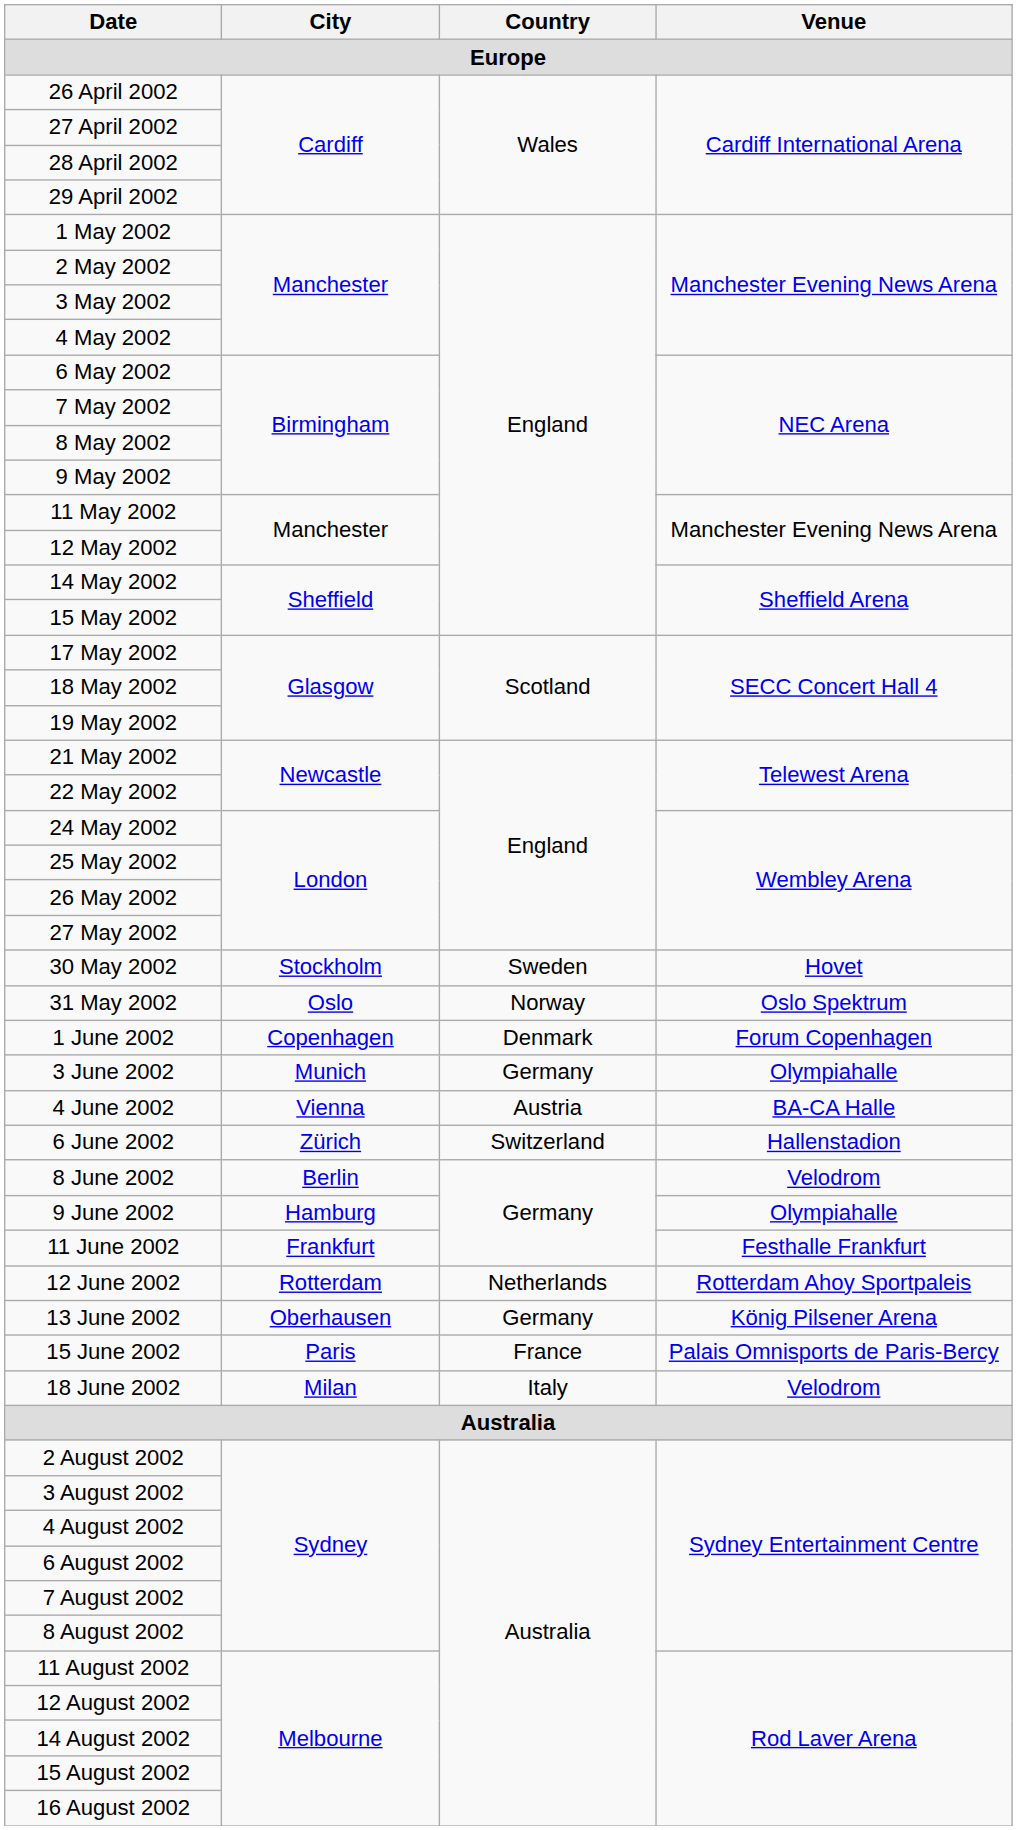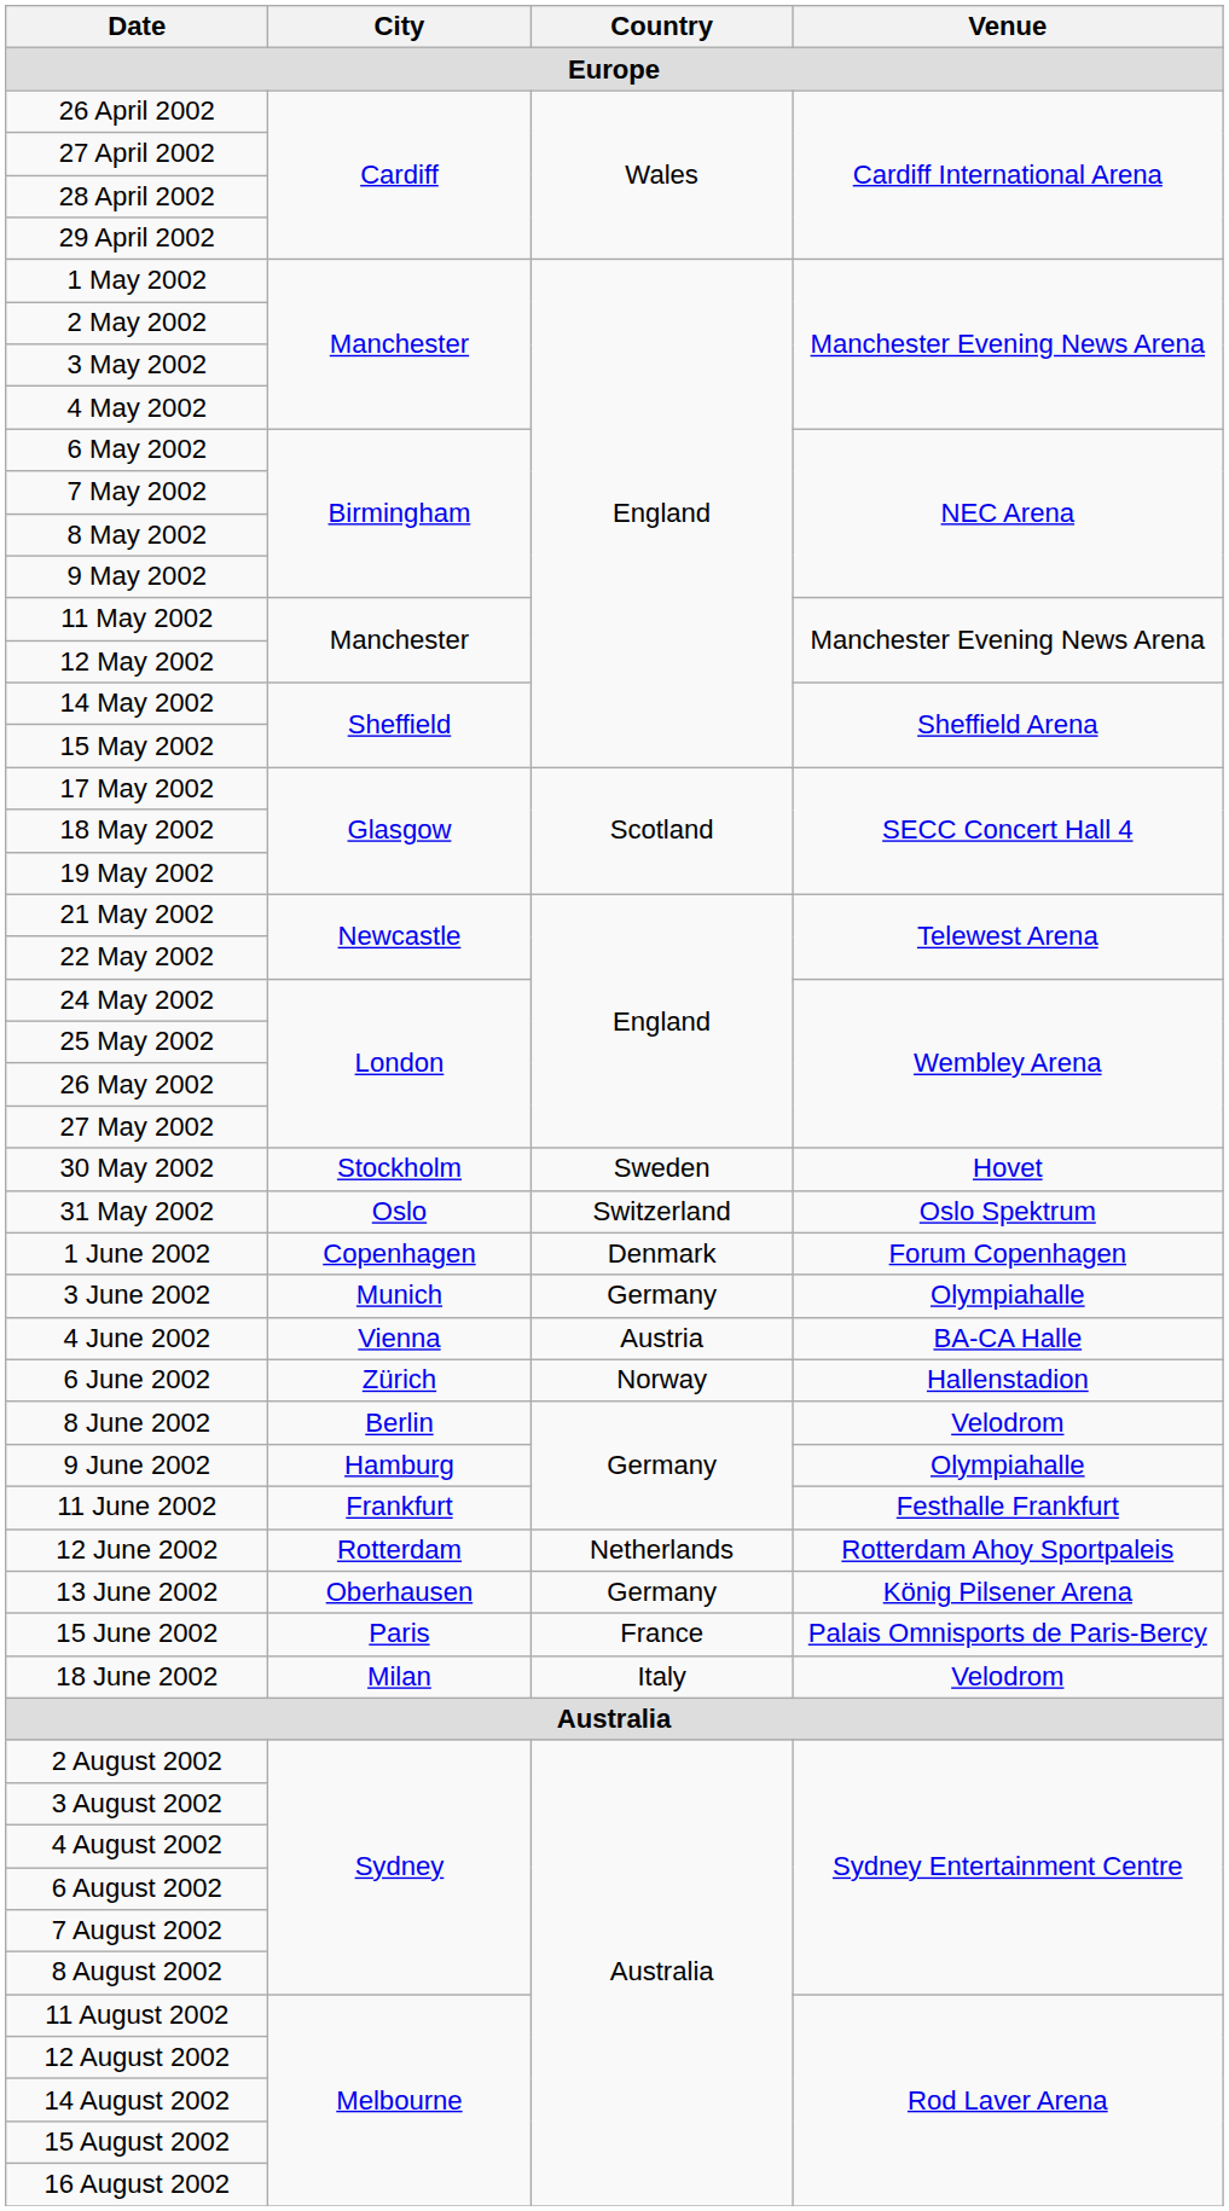31 May 2002 | Country: Norway -> Switzerland
6 June 2002 | Country: Switzerland -> Norway
